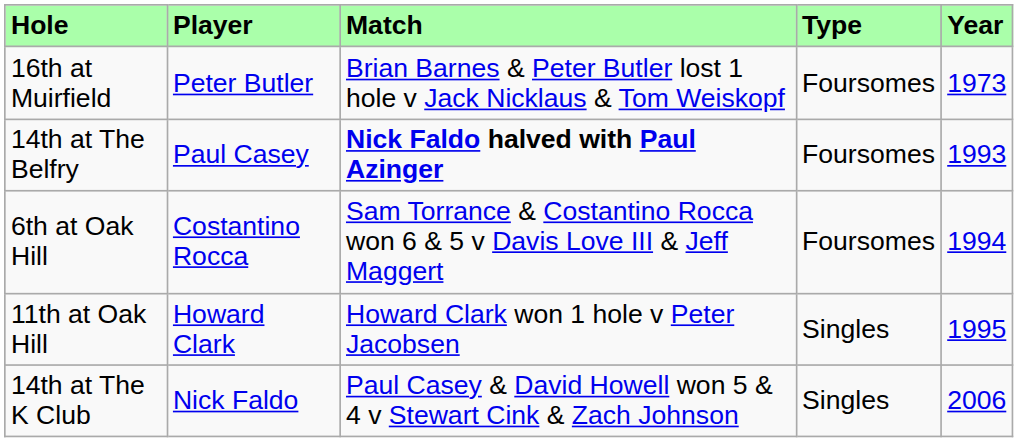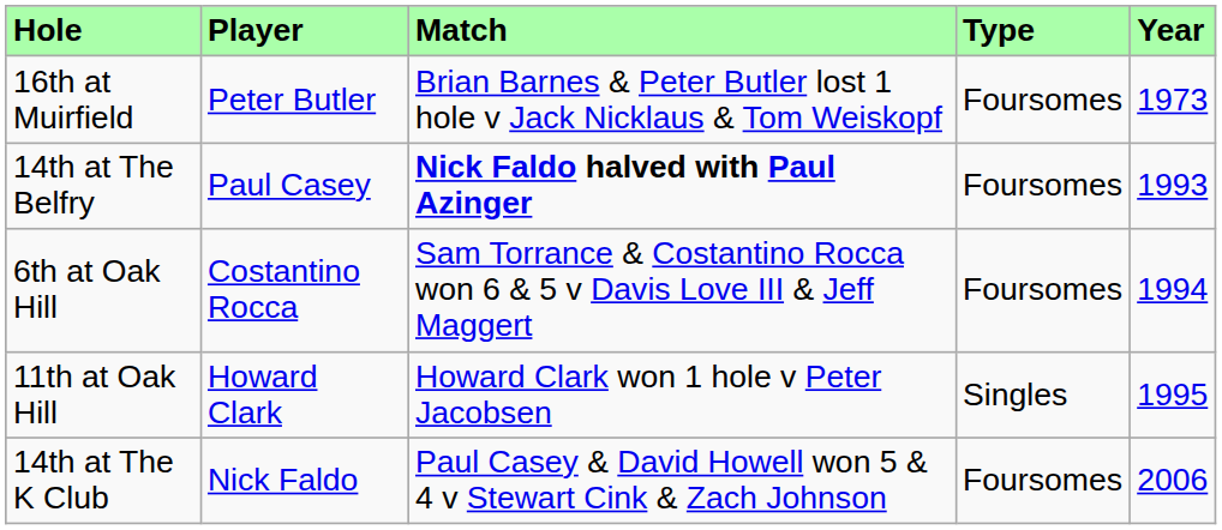14th at The K Club | Type: Singles -> Foursomes
